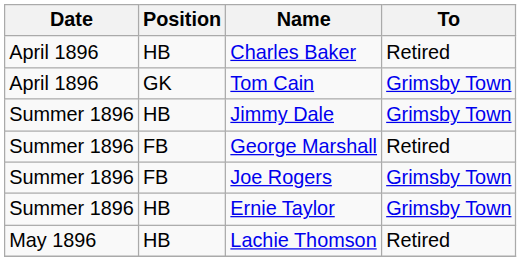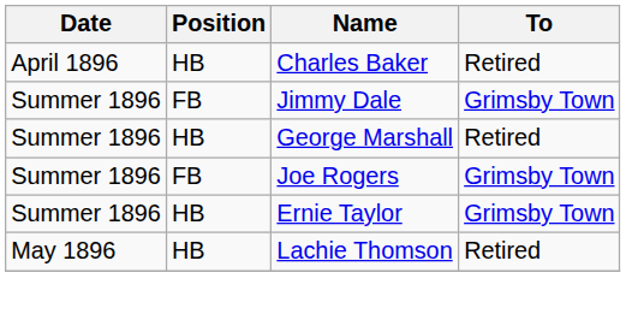- row: April 1896 | GK | Tom Cain | Grimsby Town
Jimmy Dale | Position: HB -> FB
George Marshall | Position: FB -> HB
